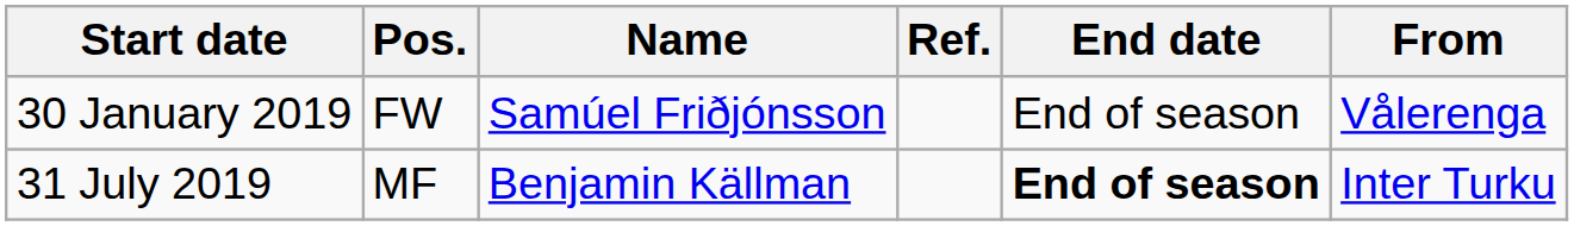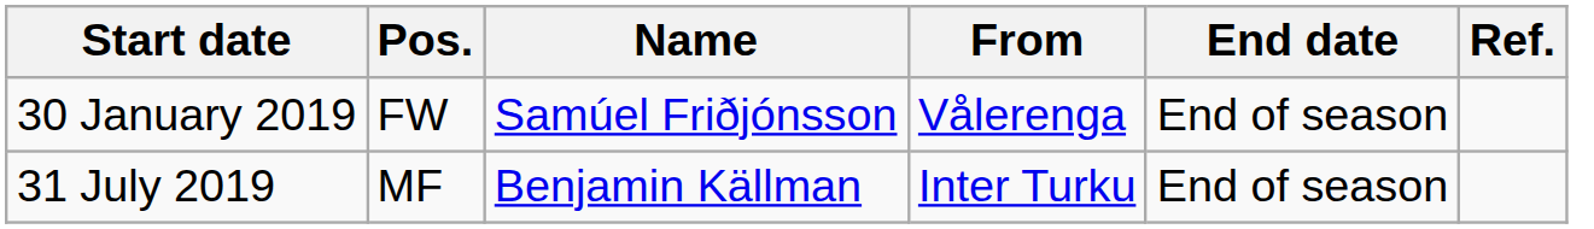columns swapped: From <-> Ref.
31 July 2019 | End date: bold -> normal
